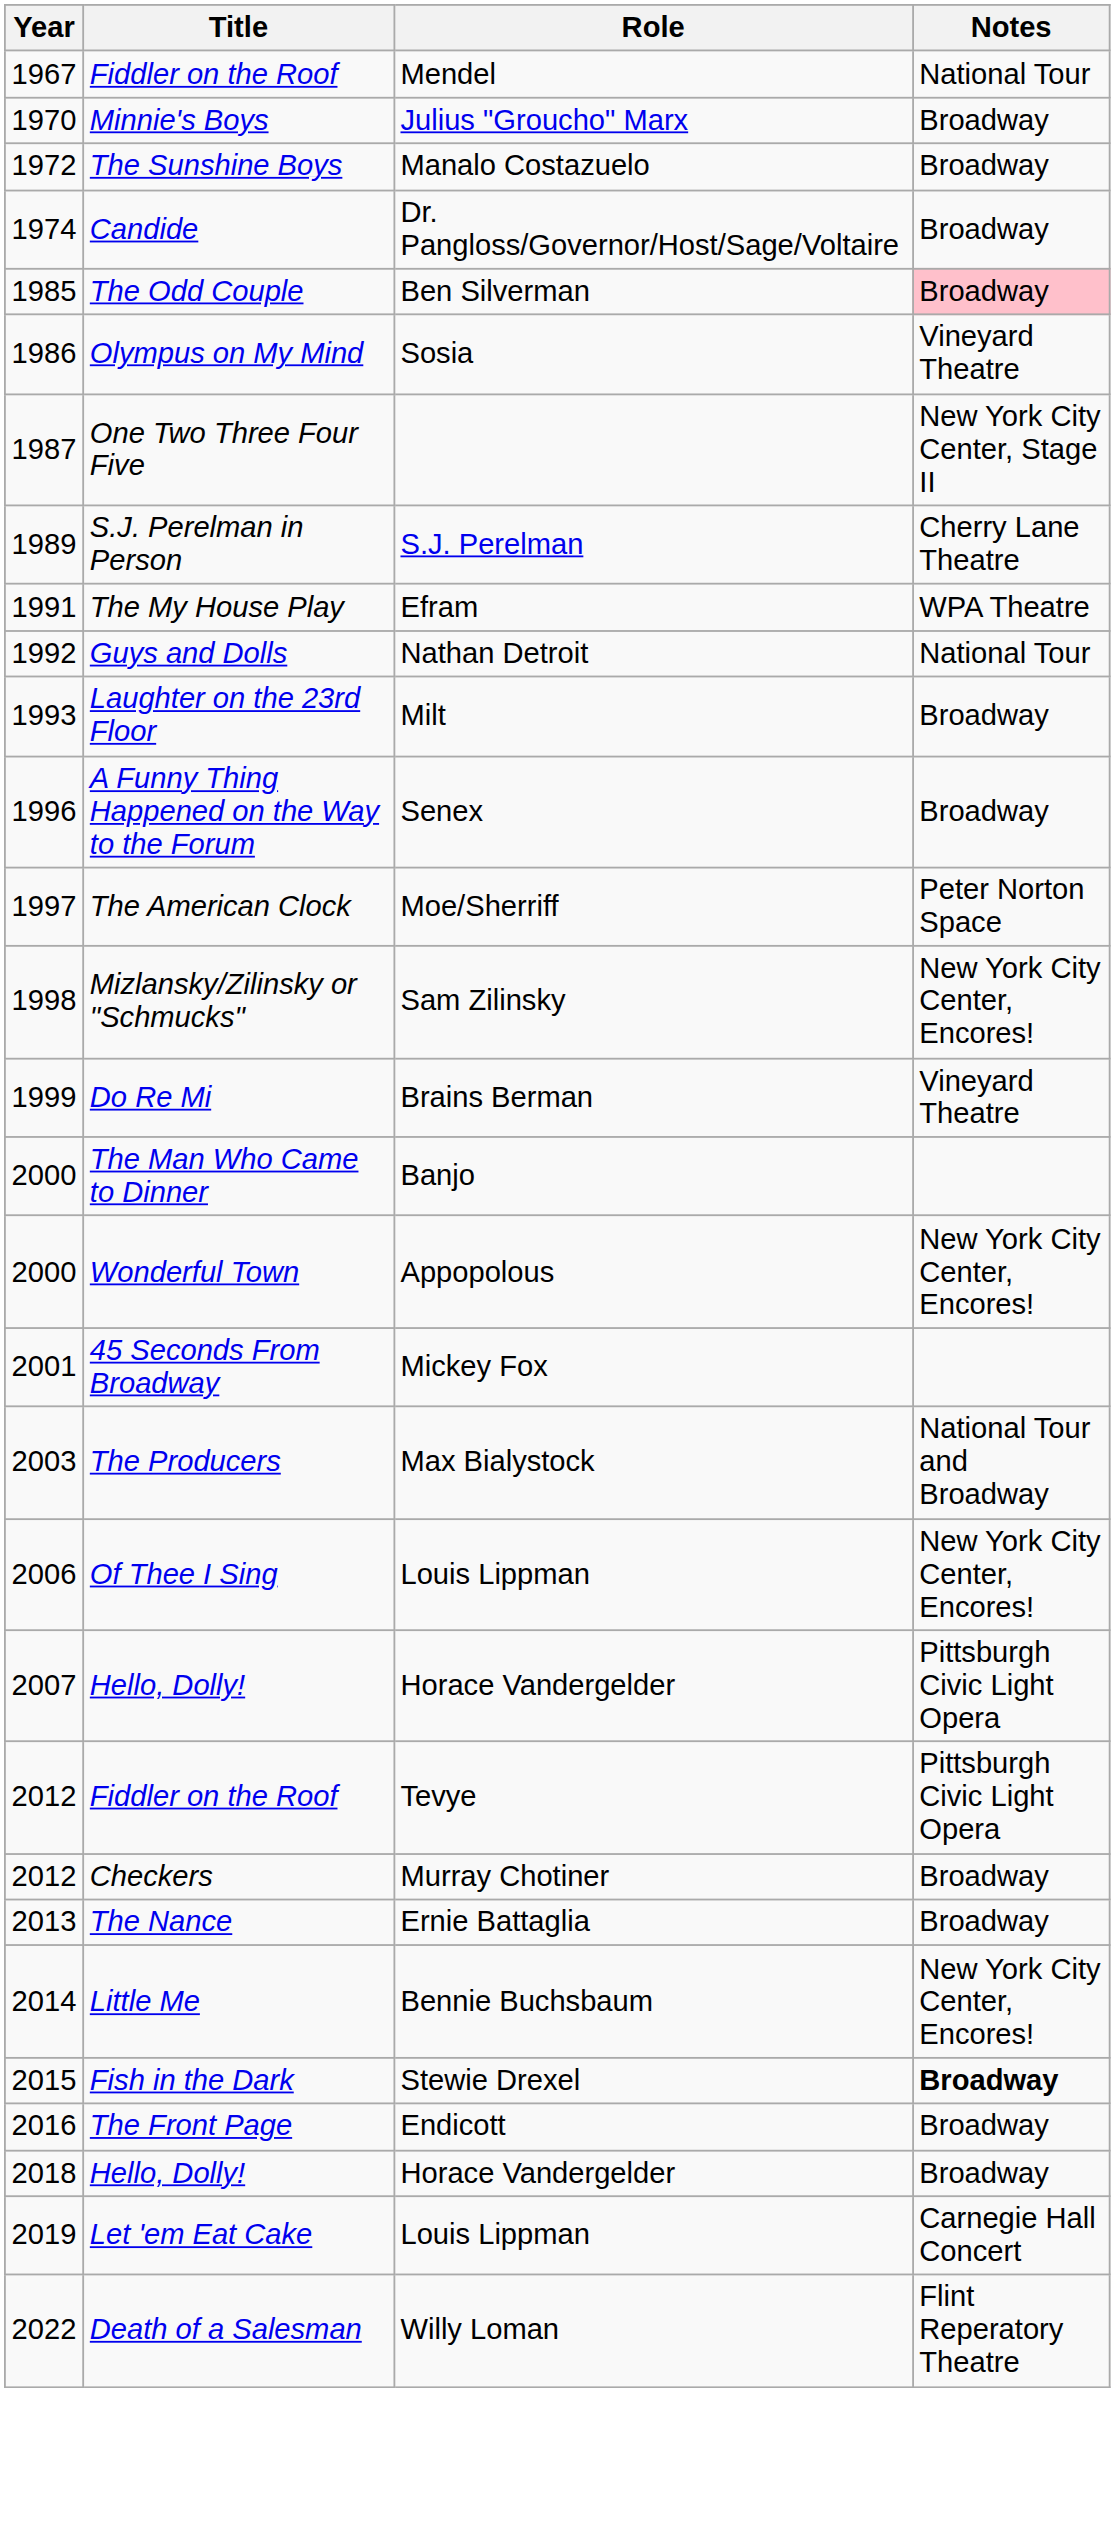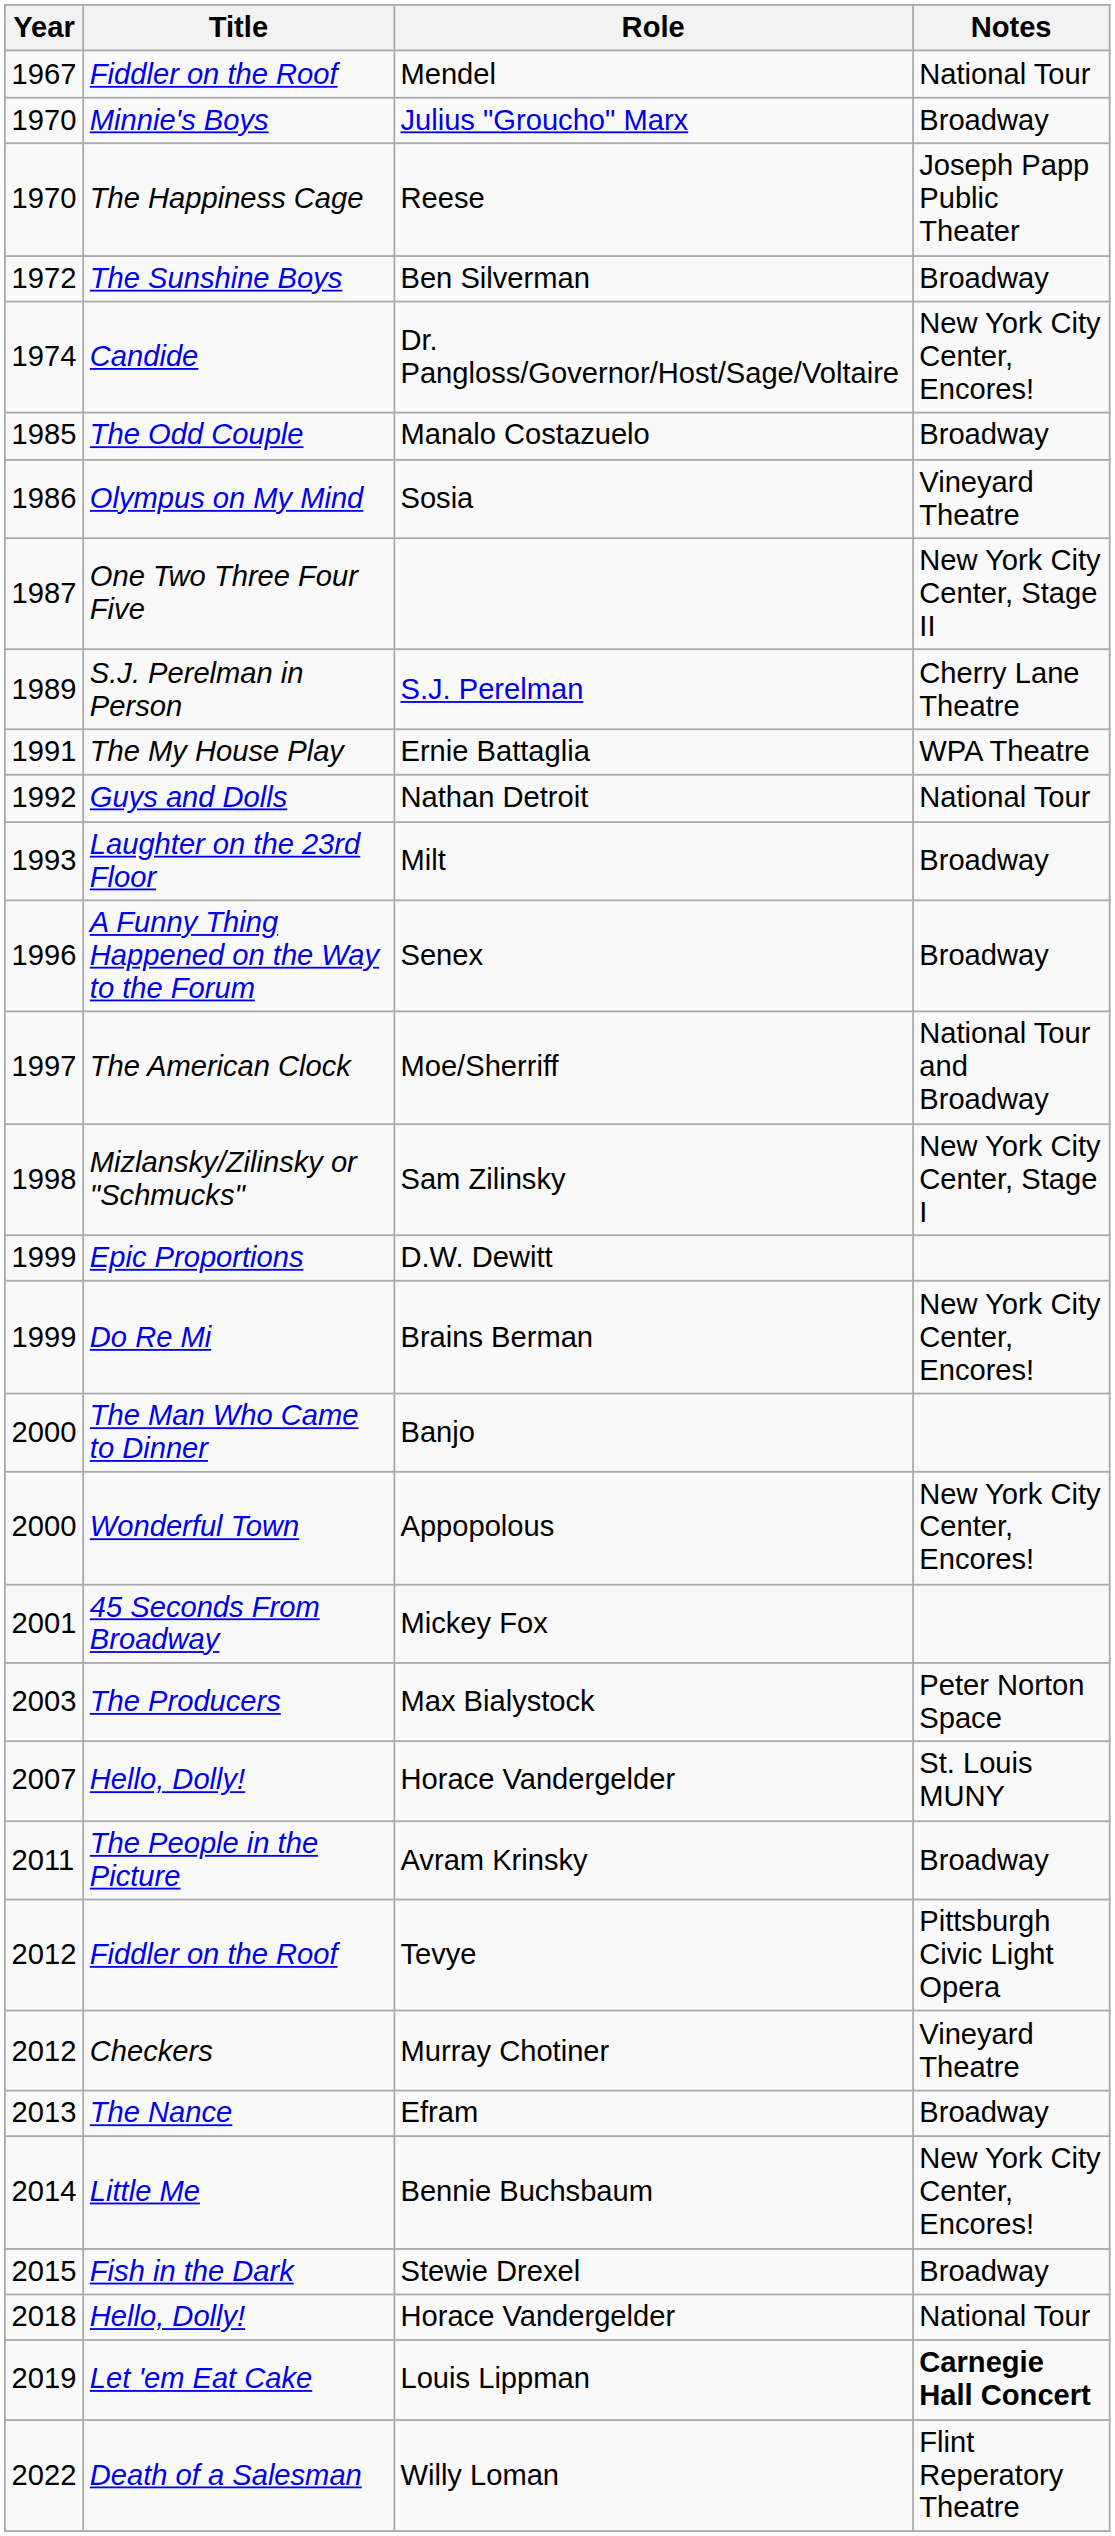+ row: 1970 | The Happiness Cage | Reese | Joseph Papp Public Theater
The Sunshine Boys | Role: Manalo Costazuelo -> Ben Silverman
Candide | Notes: Broadway -> New York City Center, Encores!
The Odd Couple | Role: Ben Silverman -> Manalo Costazuelo
The Odd Couple | Notes: pink background -> no background
The My House Play | Role: Efram -> Ernie Battaglia
The American Clock | Notes: Peter Norton Space -> National Tour and Broadway
Mizlansky/Zilinsky or "Schmucks" | Notes: New York City Center, Encores! -> New York City Center, Stage I
+ row: 1999 | Epic Proportions | D.W. Dewitt
Do Re Mi | Notes: Vineyard Theatre -> New York City Center, Encores!
The Producers | Notes: National Tour and Broadway -> Peter Norton Space
- row: 2006 | Of Thee I Sing | Louis Lippman | New York City Center, Encores!
2007 / Hello, Dolly! | Notes: Pittsburgh Civic Light Opera -> St. Louis MUNY
+ row: 2011 | The People in the Picture | Avram Krinsky | Broadway
Checkers | Notes: Broadway -> Vineyard Theatre
The Nance | Role: Ernie Battaglia -> Efram
Fish in the Dark | Notes: bold -> normal
- row: 2016 | The Front Page | Endicott | Broadway
2018 / Hello, Dolly! | Notes: Broadway -> National Tour
Let 'em Eat Cake | Notes: normal -> bold
